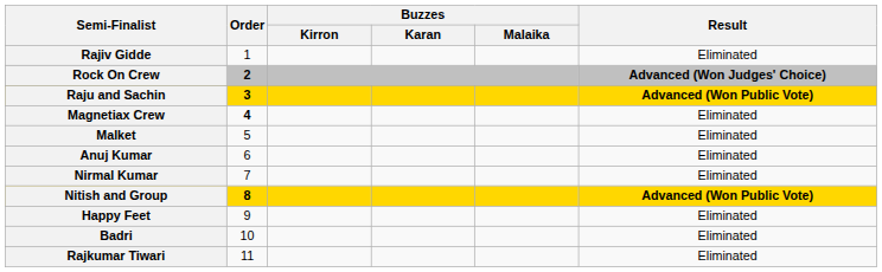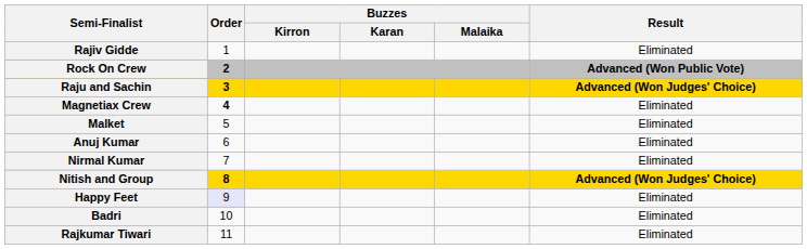Rock On Crew | Result: Advanced (Won Judges' Choice) -> Advanced (Won Public Vote)
Raju and Sachin | Result: Advanced (Won Public Vote) -> Advanced (Won Judges' Choice)
Nitish and Group | Result: Advanced (Won Public Vote) -> Advanced (Won Judges' Choice)
Happy Feet | Order: no background -> lavender background
